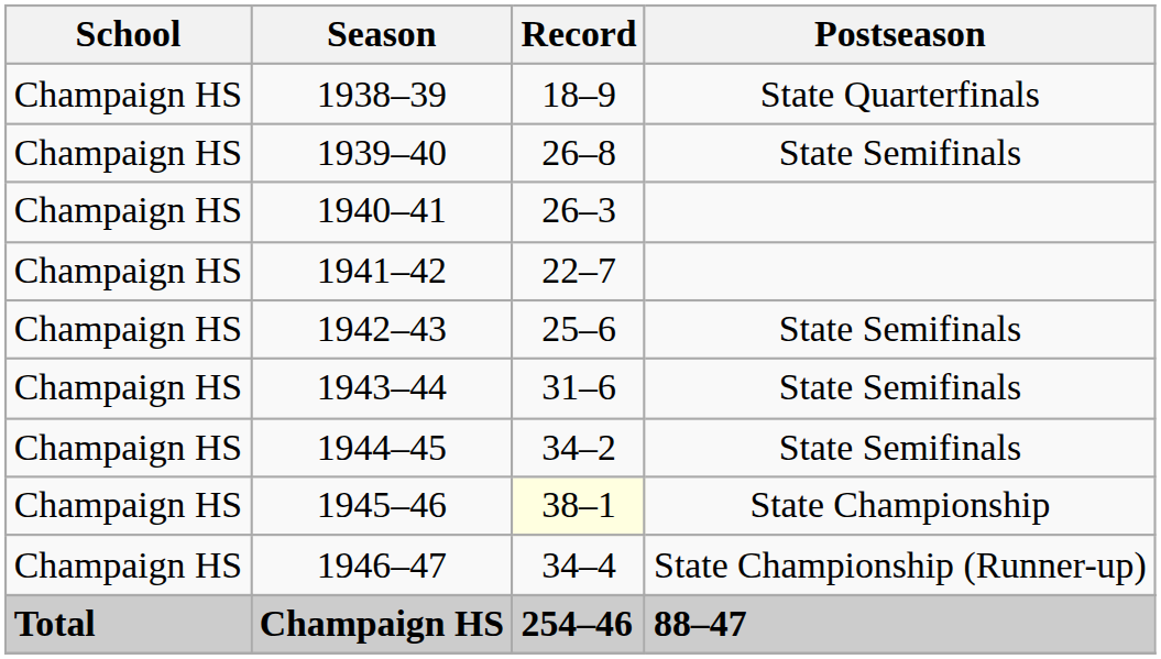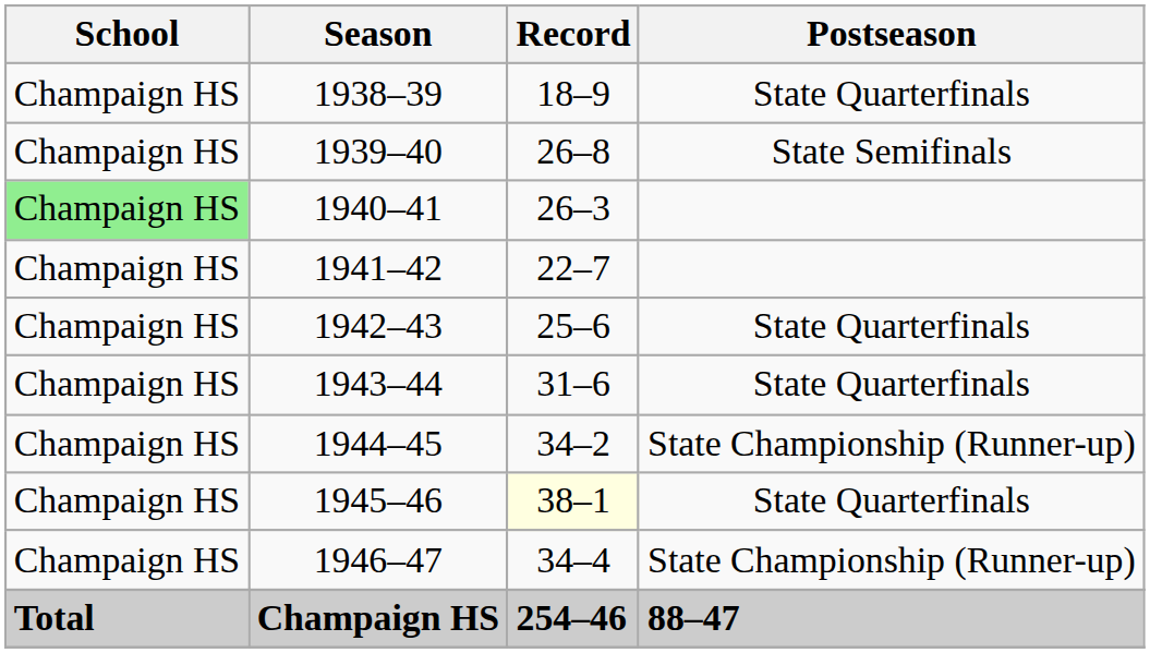1940–41 | School: no background -> lightgreen background
1942–43 | Postseason: State Semifinals -> State Quarterfinals
1943–44 | Postseason: State Semifinals -> State Quarterfinals
1944–45 | Postseason: State Semifinals -> State Championship (Runner-up)
1945–46 | Postseason: State Championship -> State Quarterfinals
